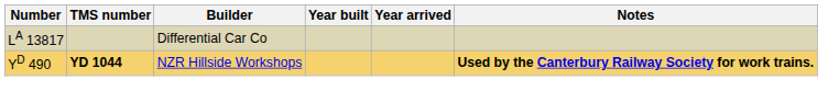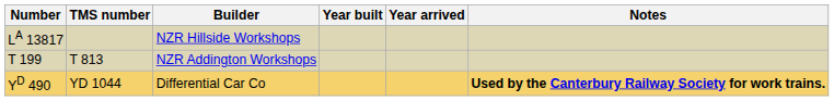LA 13817 | Builder: Differential Car Co -> NZR Hillside Workshops
+ row: T 199 | T 813 | NZR Addington Workshops
YD 490 | TMS number: bold -> normal
YD 490 | Builder: NZR Hillside Workshops -> Differential Car Co
